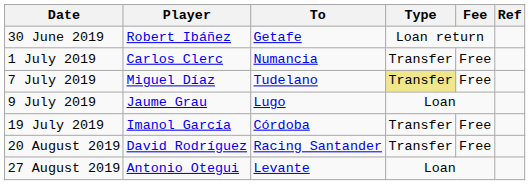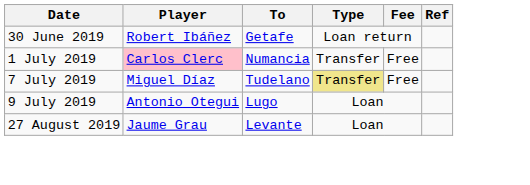1 July 2019 | Player: no background -> pink background
9 July 2019 | Player: Jaume Grau -> Antonio Otegui
- row: 19 July 2019 | Imanol García | Córdoba | Transfer | Free
- row: 20 August 2019 | David Rodríguez | Racing Santander | Transfer | Free
27 August 2019 | Player: Antonio Otegui -> Jaume Grau
